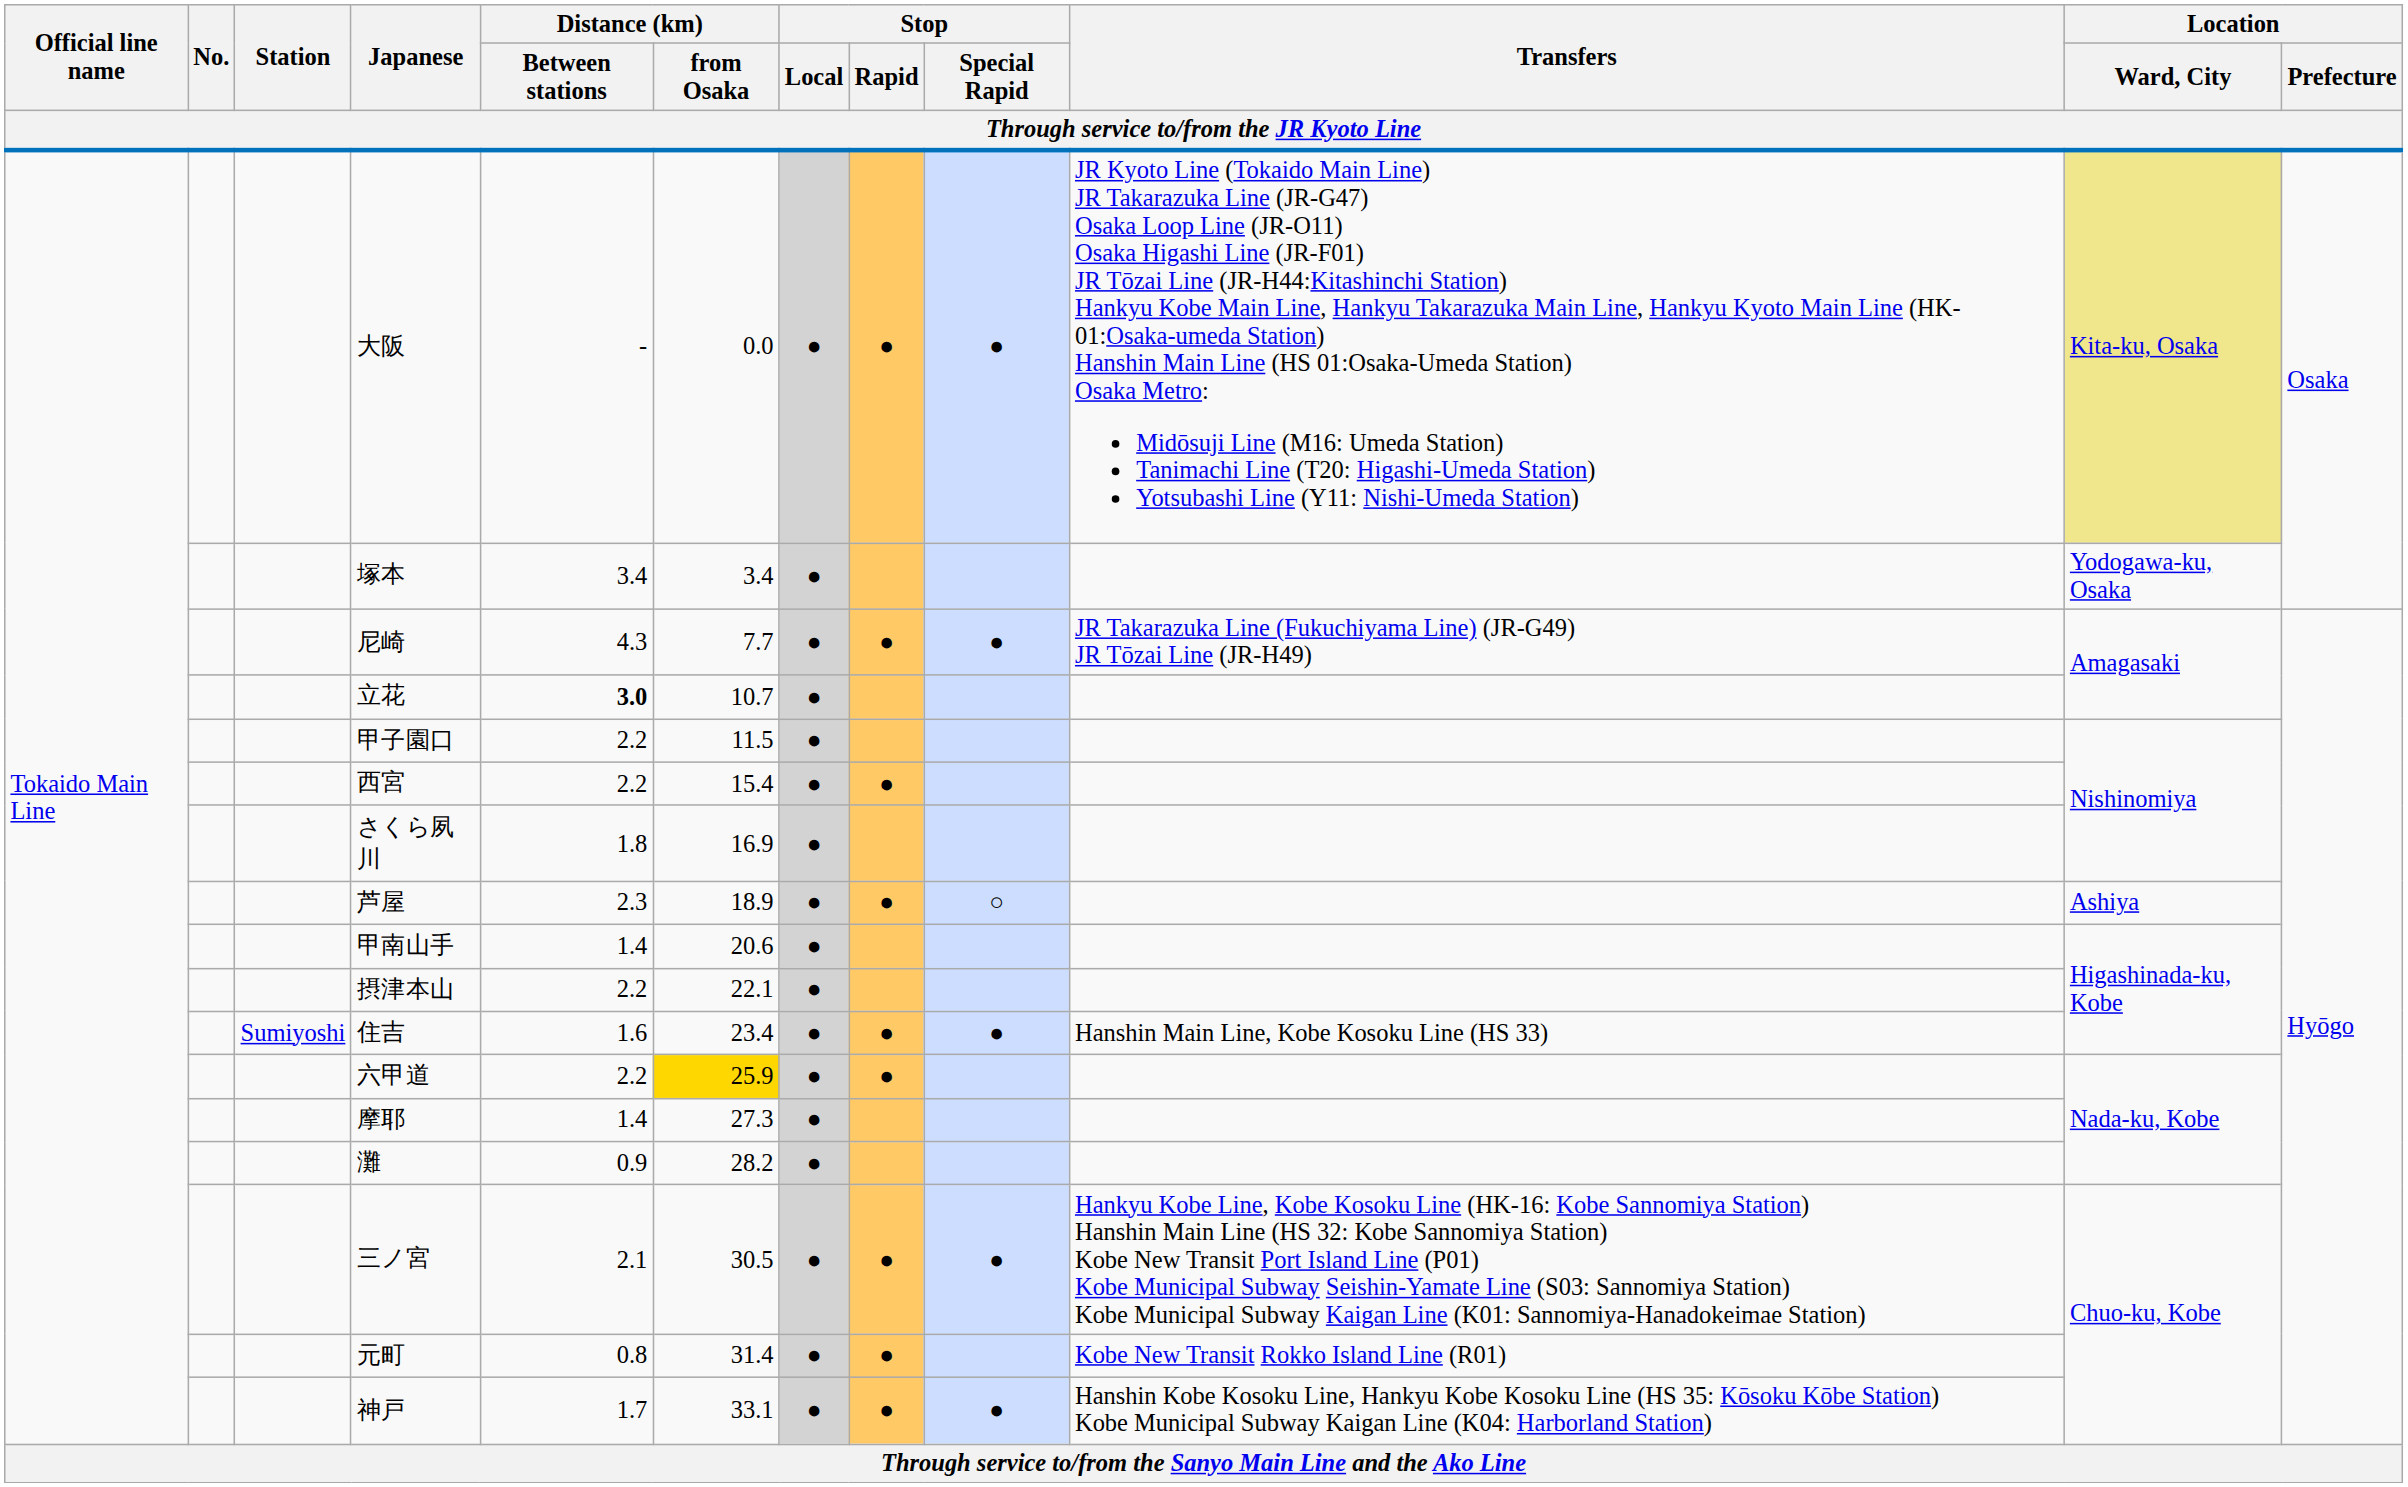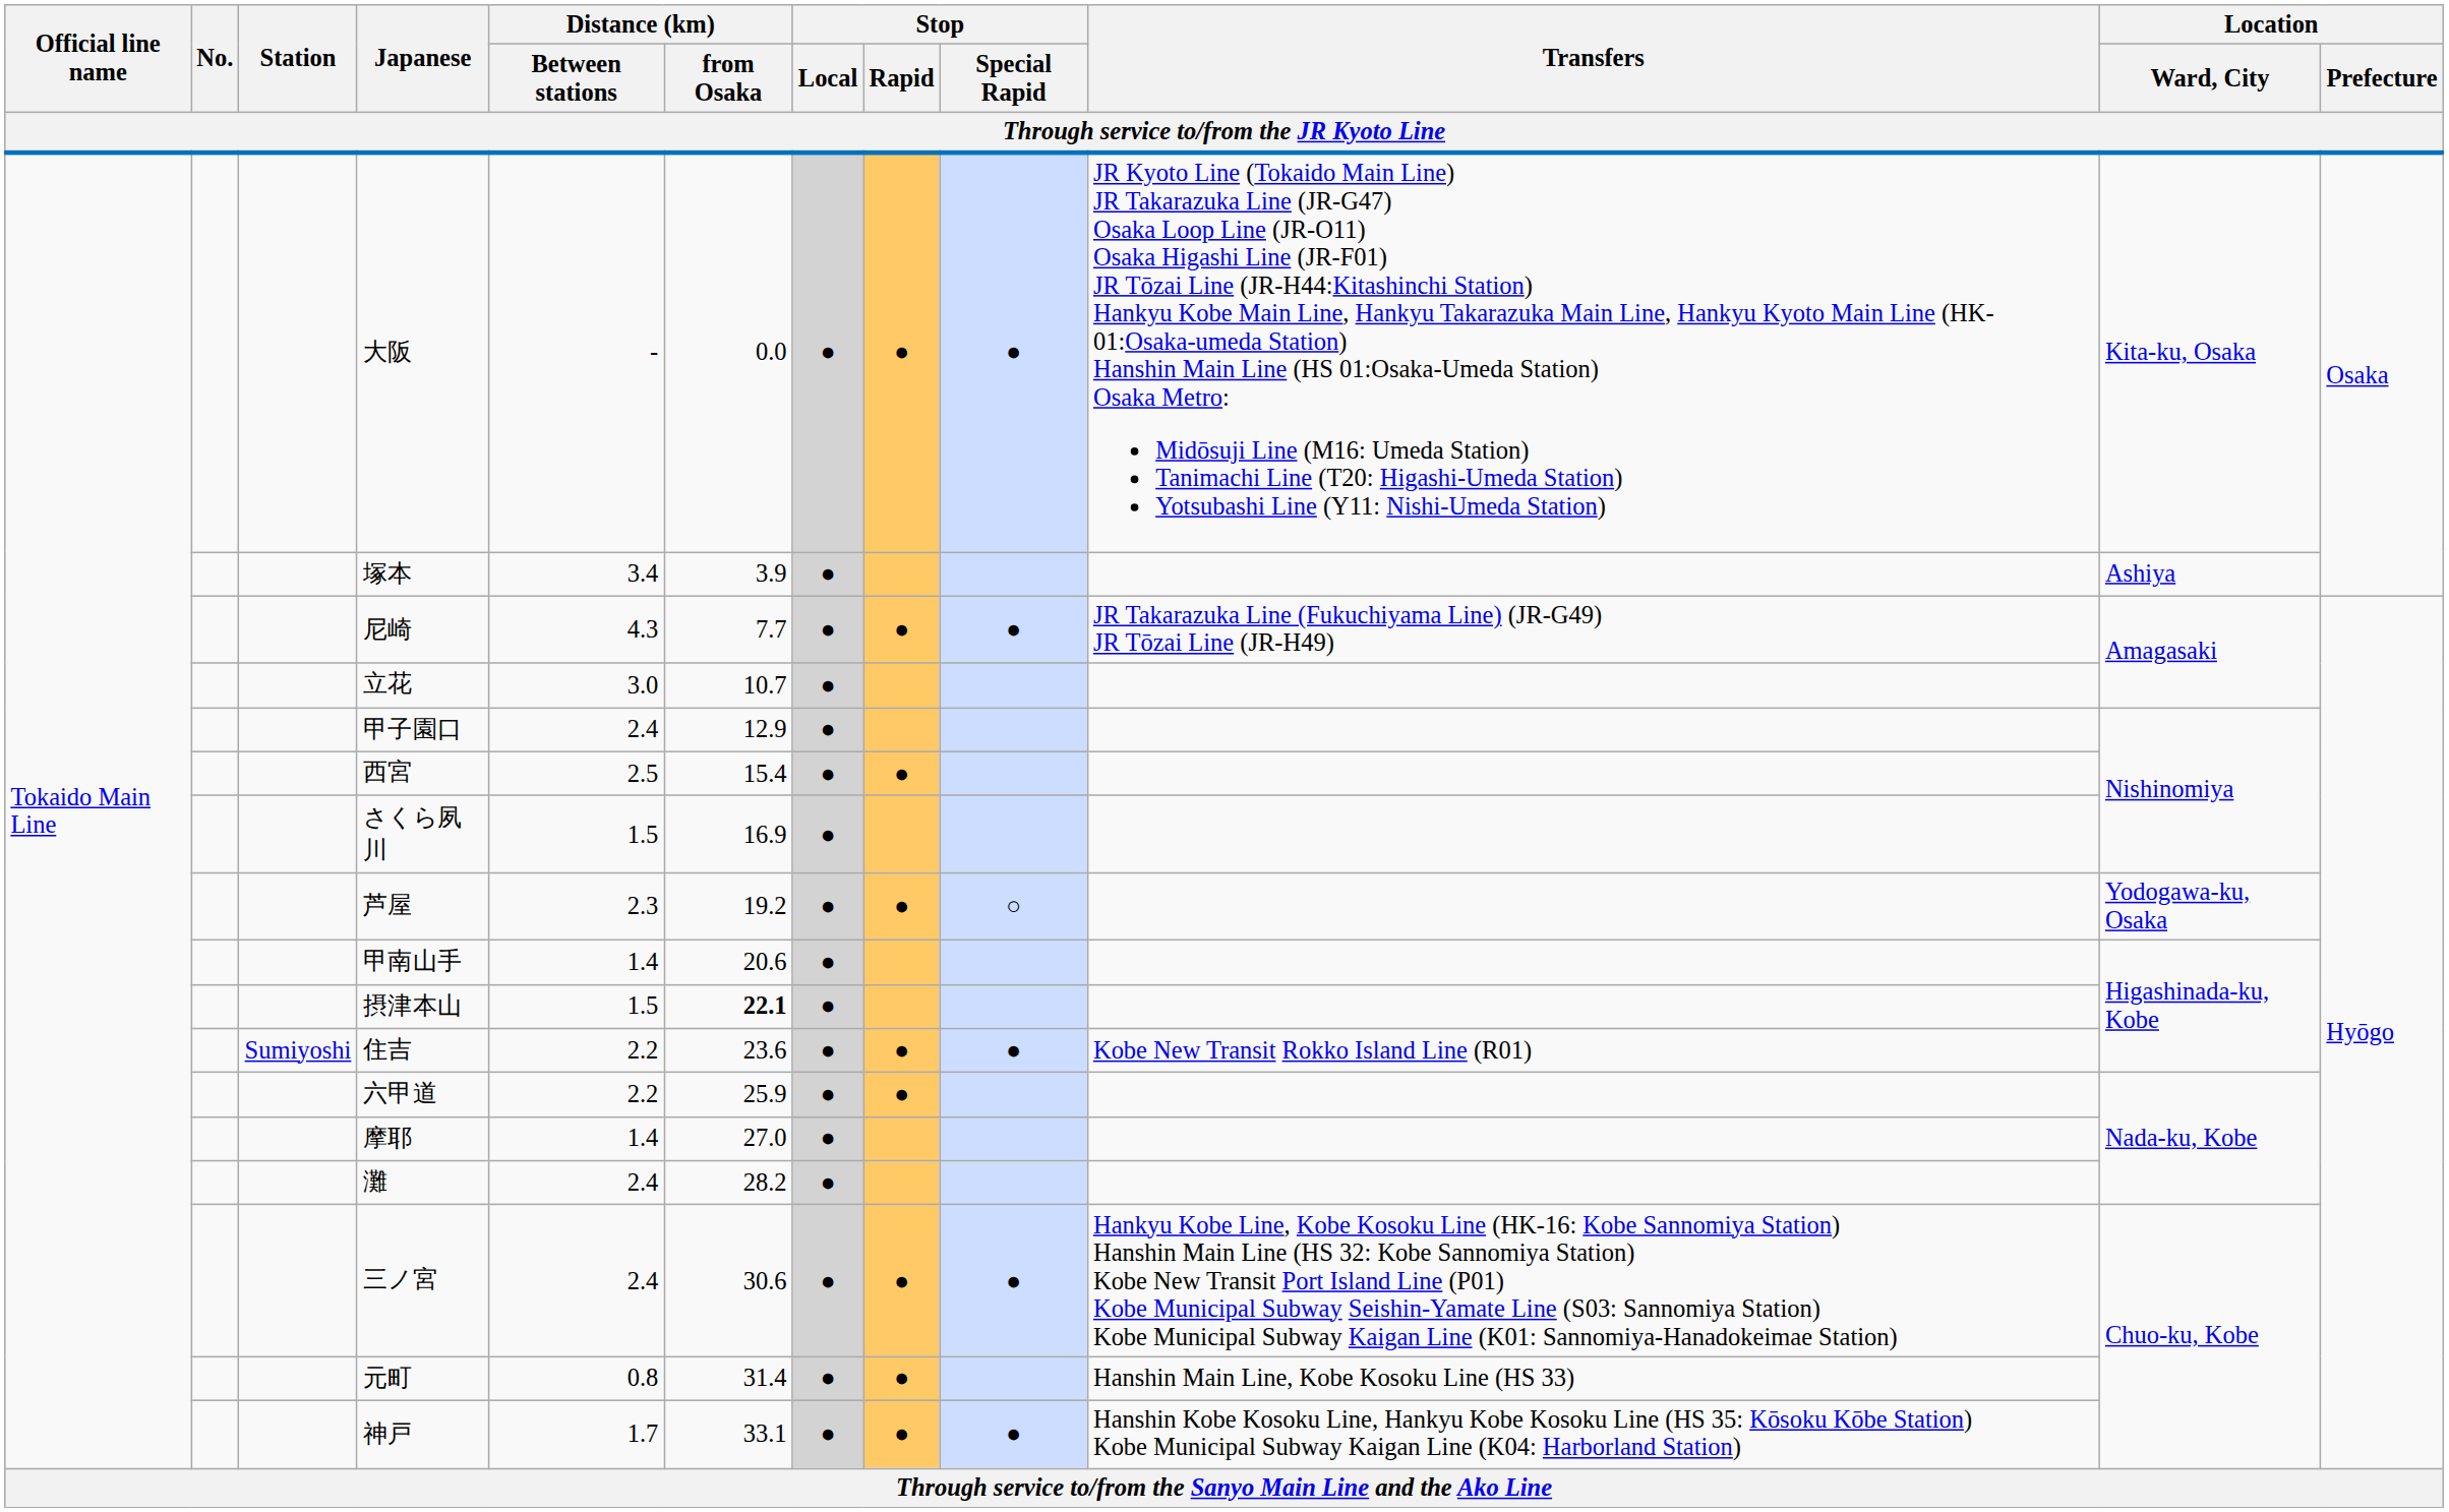大阪 | Location / Ward, City: khaki background -> no background
塚本 | Distance (km) / from Osaka: 3.4 -> 3.9
塚本 | Location / Ward, City: Yodogawa-ku, Osaka -> Ashiya
立花 | Distance (km) / Between stations: bold -> normal
甲子園口 | Distance (km) / Between stations: 2.2 -> 2.4
甲子園口 | Distance (km) / from Osaka: 11.5 -> 12.9
西宮 | Distance (km) / Between stations: 2.2 -> 2.5
さくら夙川 | Distance (km) / Between stations: 1.8 -> 1.5
芦屋 | Distance (km) / from Osaka: 18.9 -> 19.2
芦屋 | Location / Ward, City: Ashiya -> Yodogawa-ku, Osaka
摂津本山 | Distance (km) / Between stations: 2.2 -> 1.5
摂津本山 | Distance (km) / from Osaka: normal -> bold
住吉 | Distance (km) / Between stations: 1.6 -> 2.2
住吉 | Distance (km) / from Osaka: 23.4 -> 23.6
住吉 | Transfers: Hanshin Main Line, Kobe Kosoku Line (HS 33) -> Kobe New Transit Rokko Island Line (R01)
六甲道 | Distance (km) / from Osaka: gold background -> no background
摩耶 | Distance (km) / from Osaka: 27.3 -> 27.0
灘 | Distance (km) / Between stations: 0.9 -> 2.4
三ノ宮 | Distance (km) / Between stations: 2.1 -> 2.4
三ノ宮 | Distance (km) / from Osaka: 30.5 -> 30.6
元町 | Transfers: Kobe New Transit Rokko Island Line (R01) -> Hanshin Main Line, Kobe Kosoku Line (HS 33)
